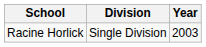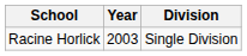columns swapped: Year <-> Division
